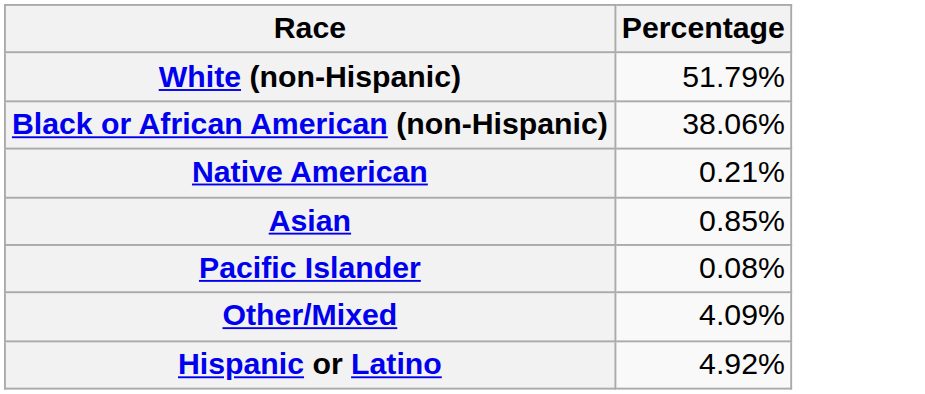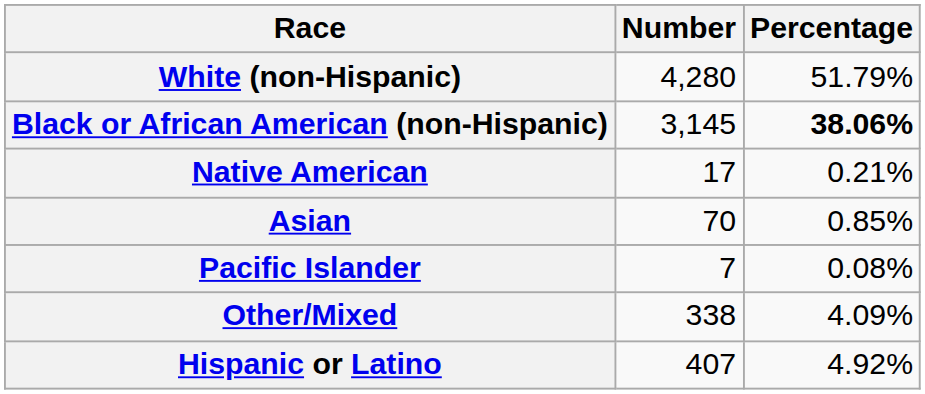+ column: Number | 4,280 | 3,145 | 17 | 70 | 7 | 338 | 407
Black or African American (non-Hispanic) | Percentage: normal -> bold
